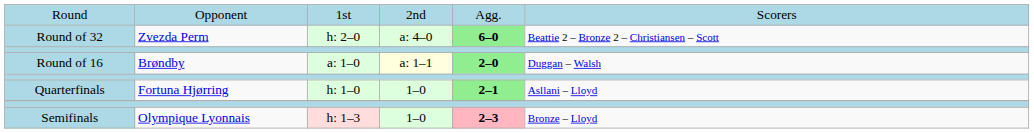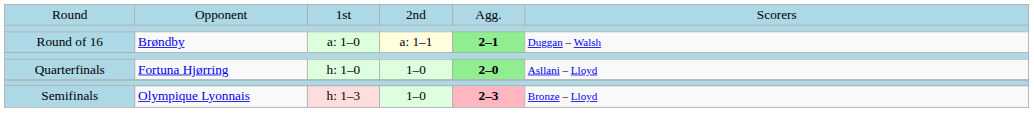- row: Round of 32 | Zvezda Perm | h: 2–0 | a: 4–0 | 6–0 | Beattie 2 – Bronze 2 – Christiansen – Scott
Round of 16 | column 5: 2–0 -> 2–1
Quarterfinals | column 5: 2–1 -> 2–0
